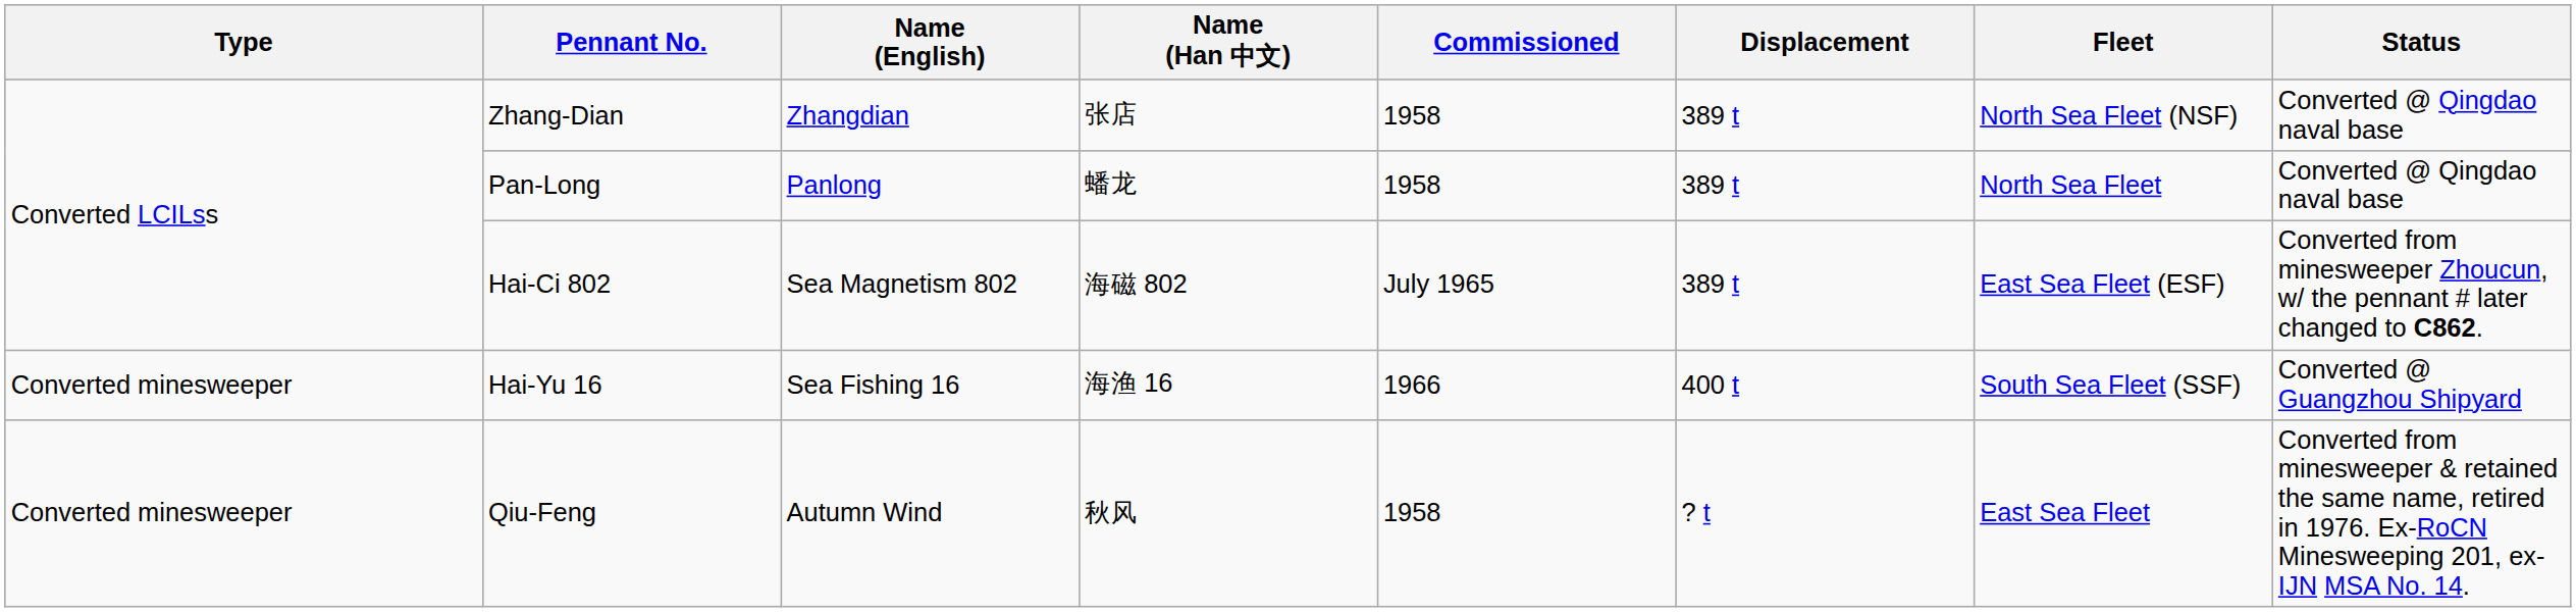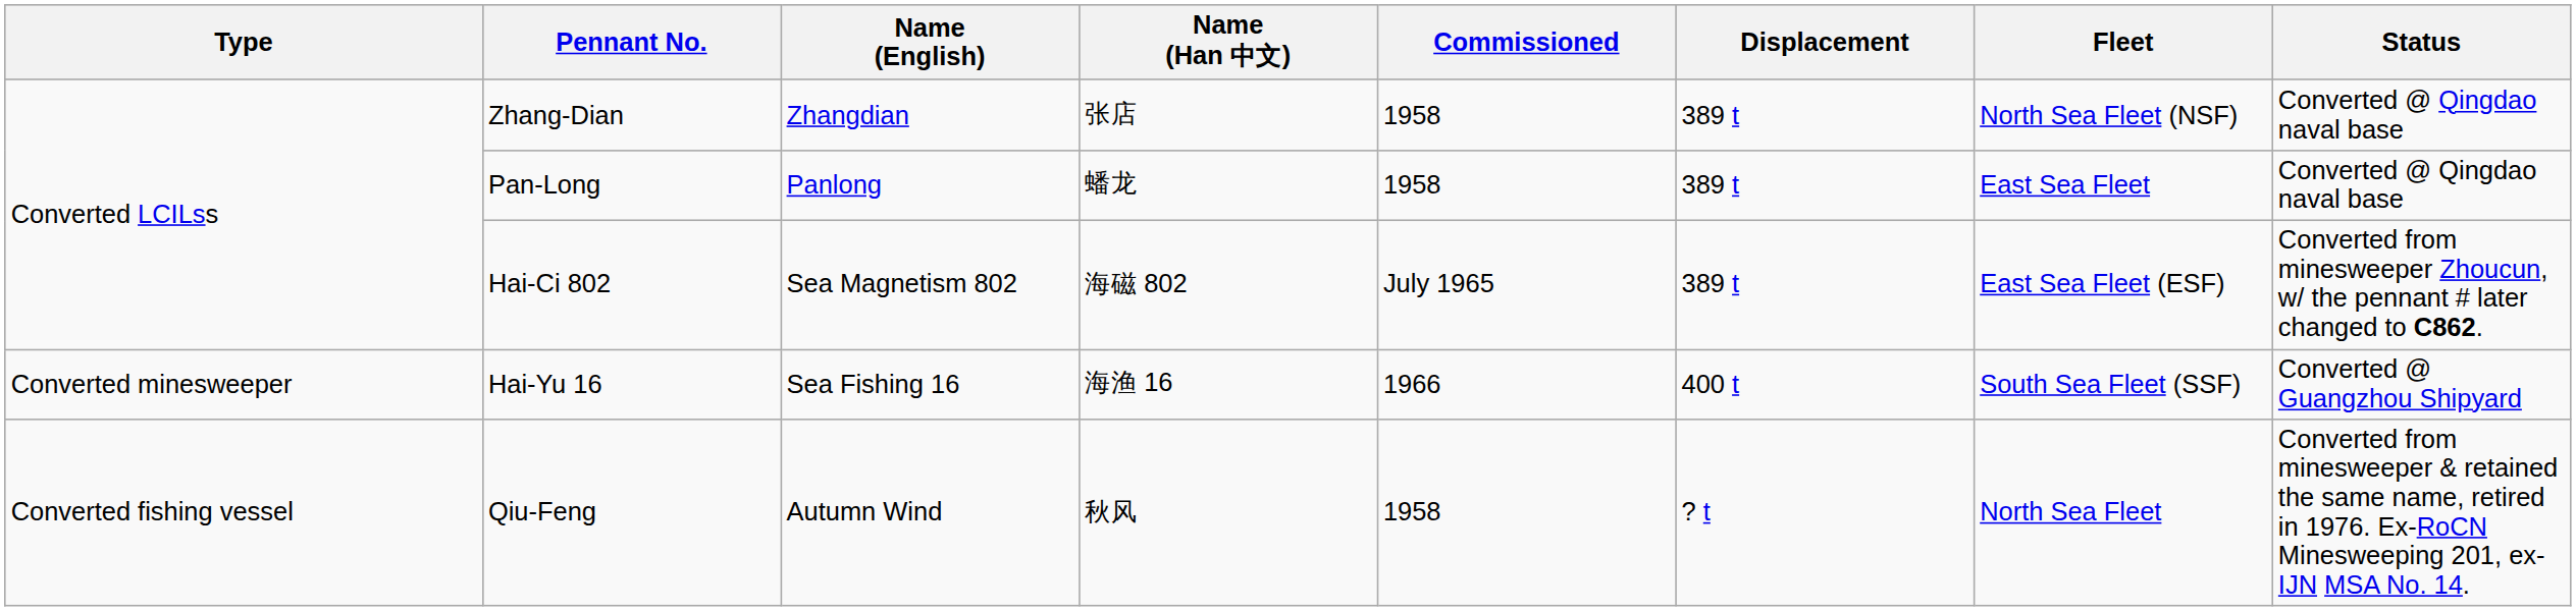Pan-Long | Fleet: North Sea Fleet -> East Sea Fleet
Qiu-Feng | Type: Converted minesweeper -> Converted fishing vessel
Qiu-Feng | Fleet: East Sea Fleet -> North Sea Fleet
